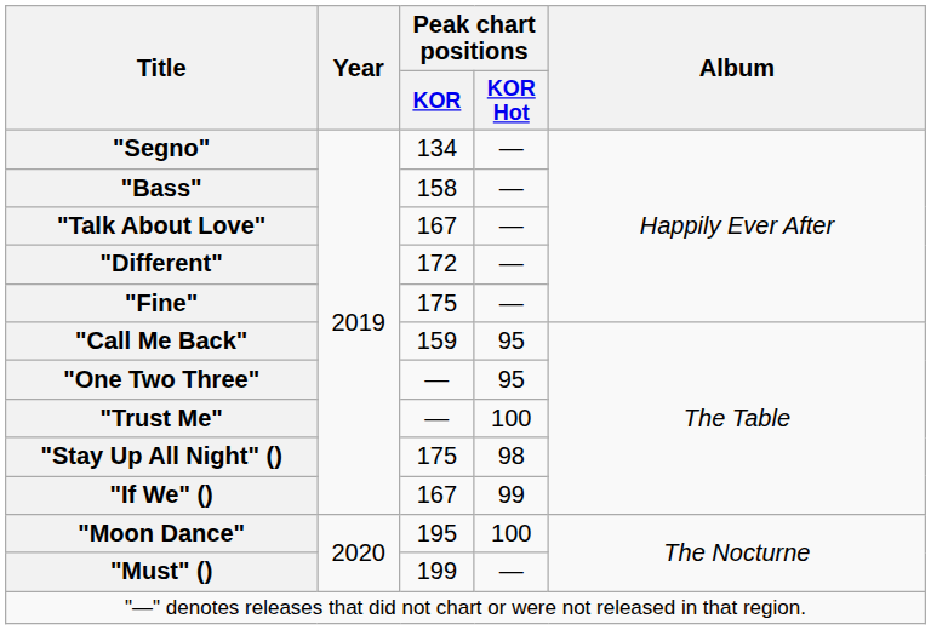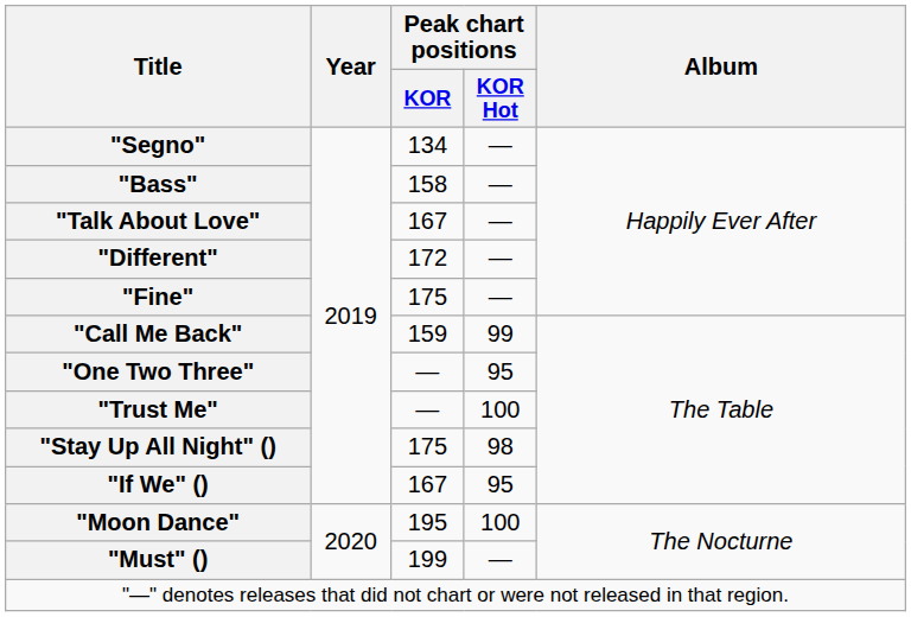"Call Me Back" | Peak chart positions / KOR Hot: 95 -> 99
"If We" () | Peak chart positions / KOR Hot: 99 -> 95
